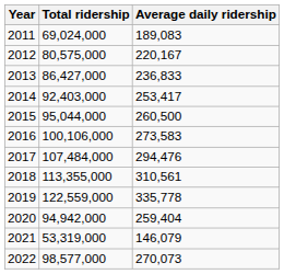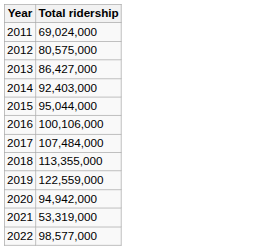- column: Average daily ridership | 189,083 | 220,167 | 236,833 | 253,417 | 260,500 | 273,583 | 294,476 | 310,561 | 335,778 | 259,404 | 146,079 | 270,073
